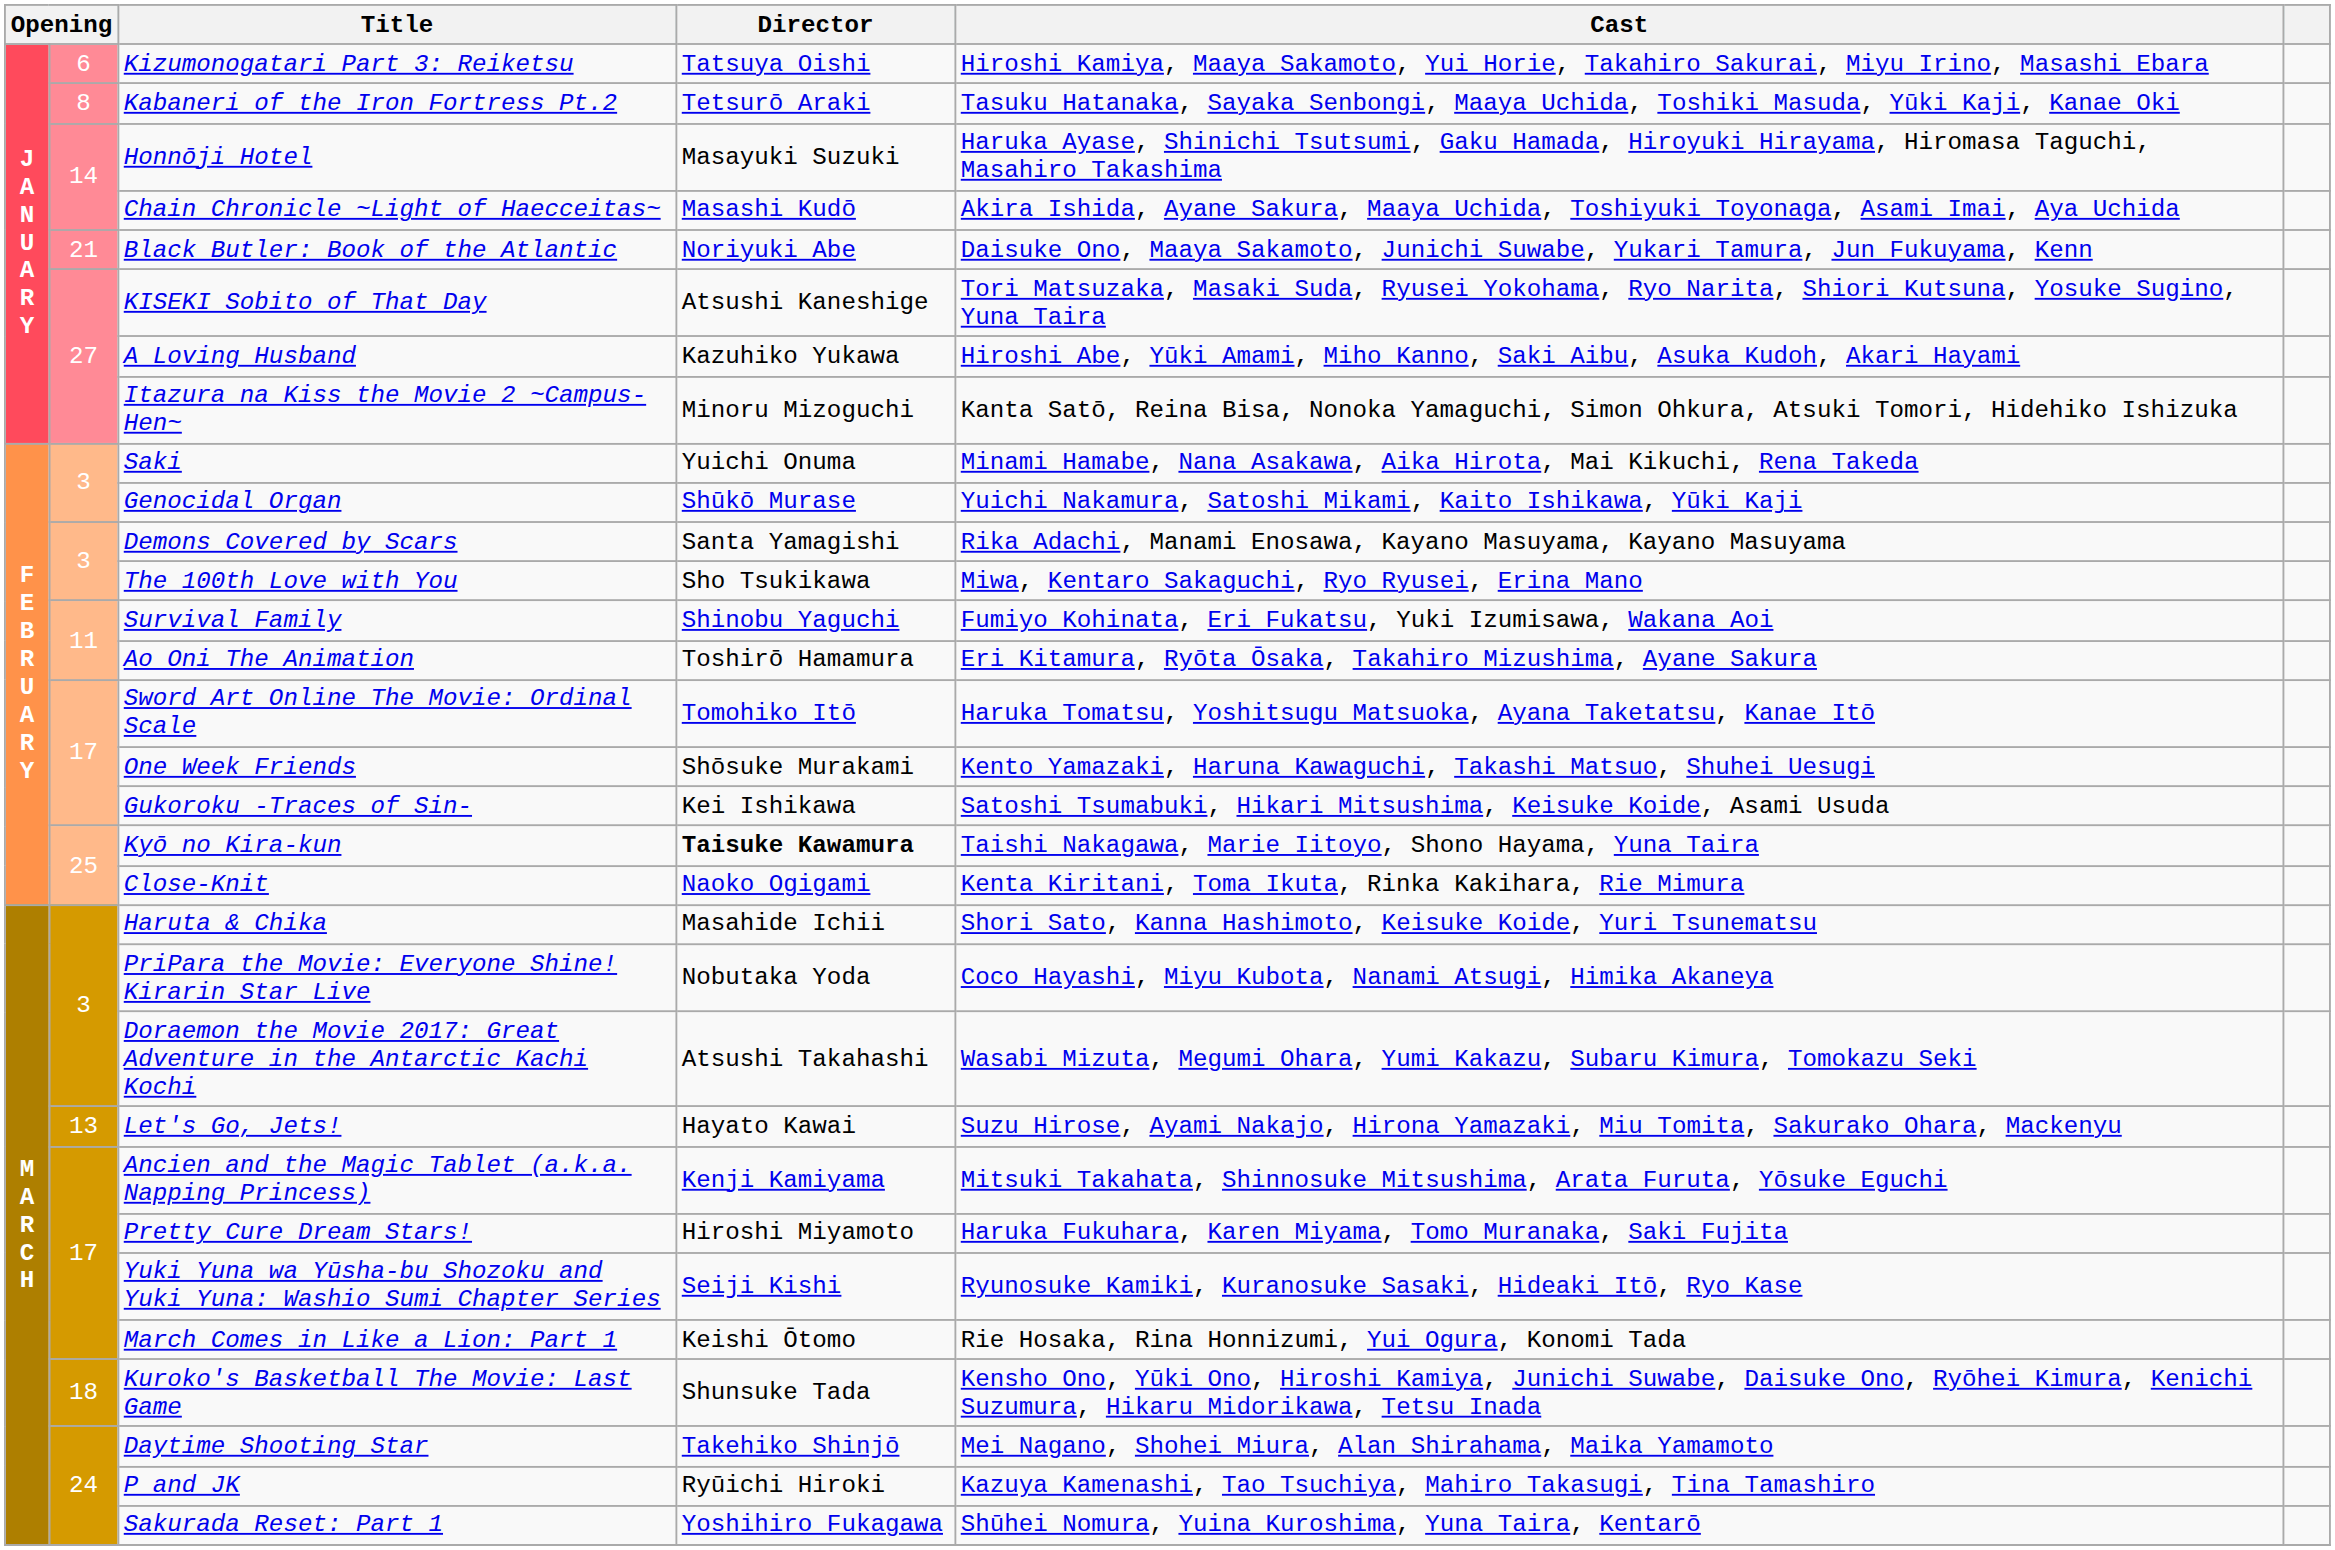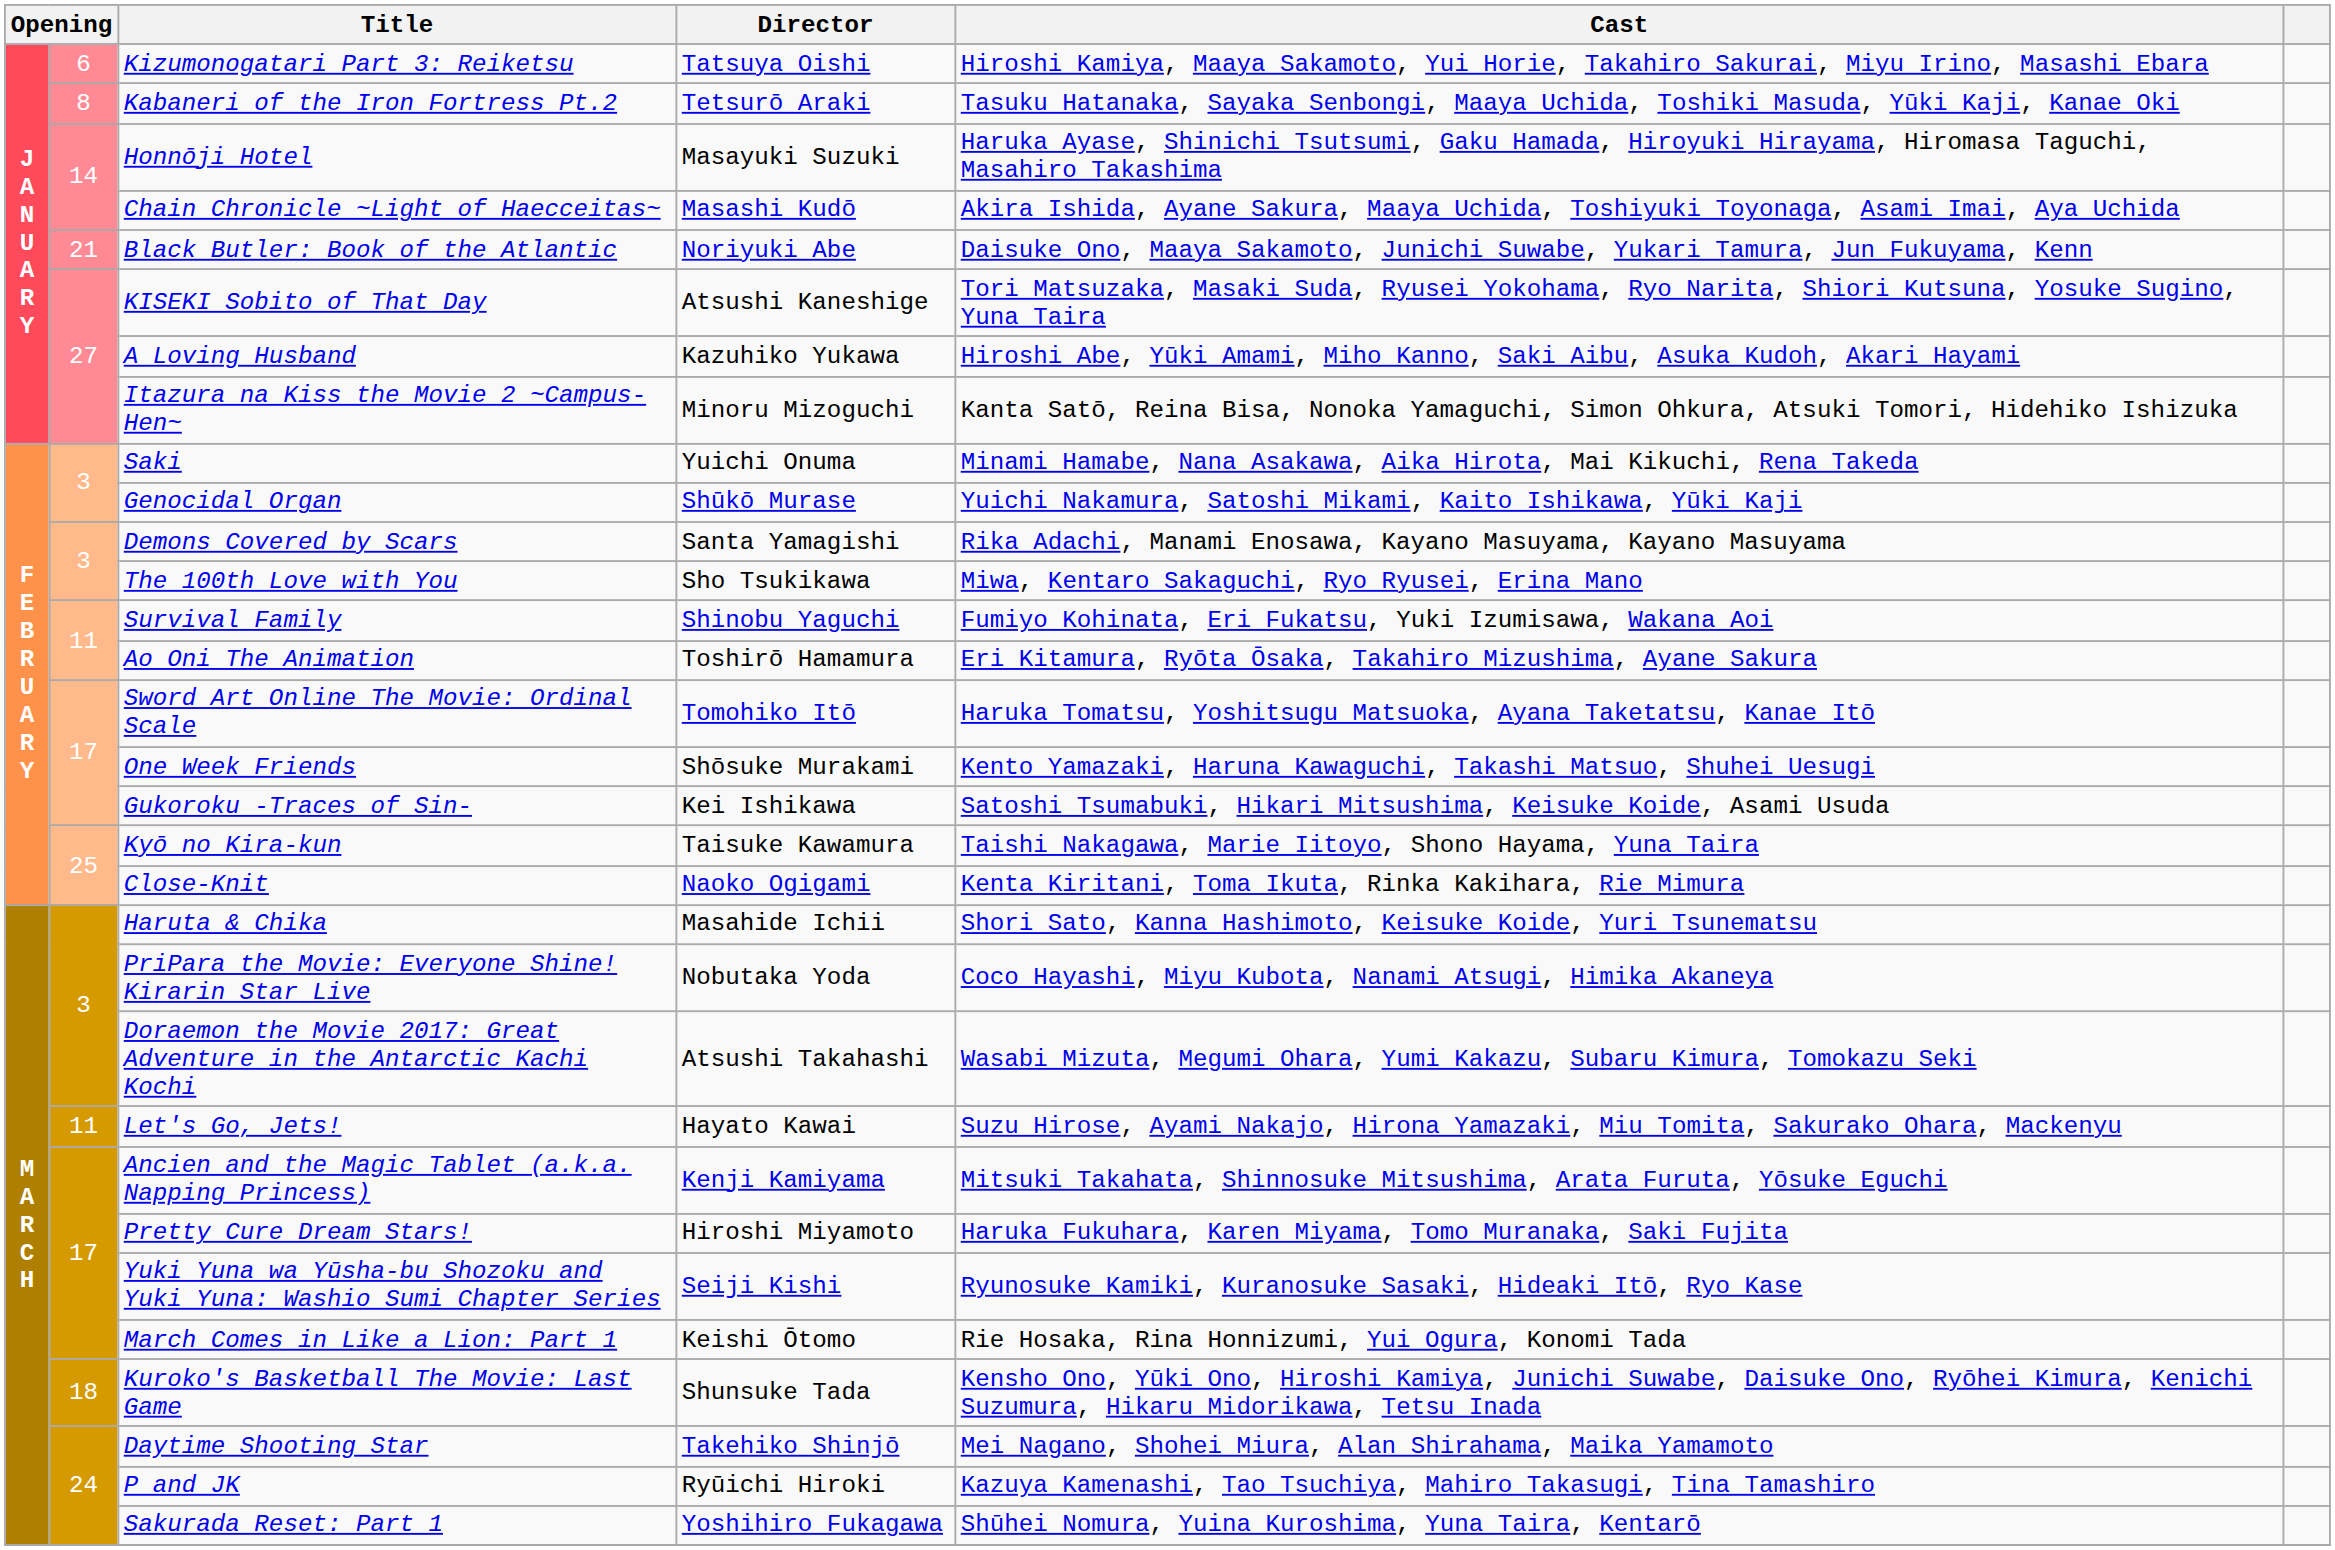Kyō no Kira-kun | Director: bold -> normal
Let's Go, Jets! | column 2: 13 -> 11
